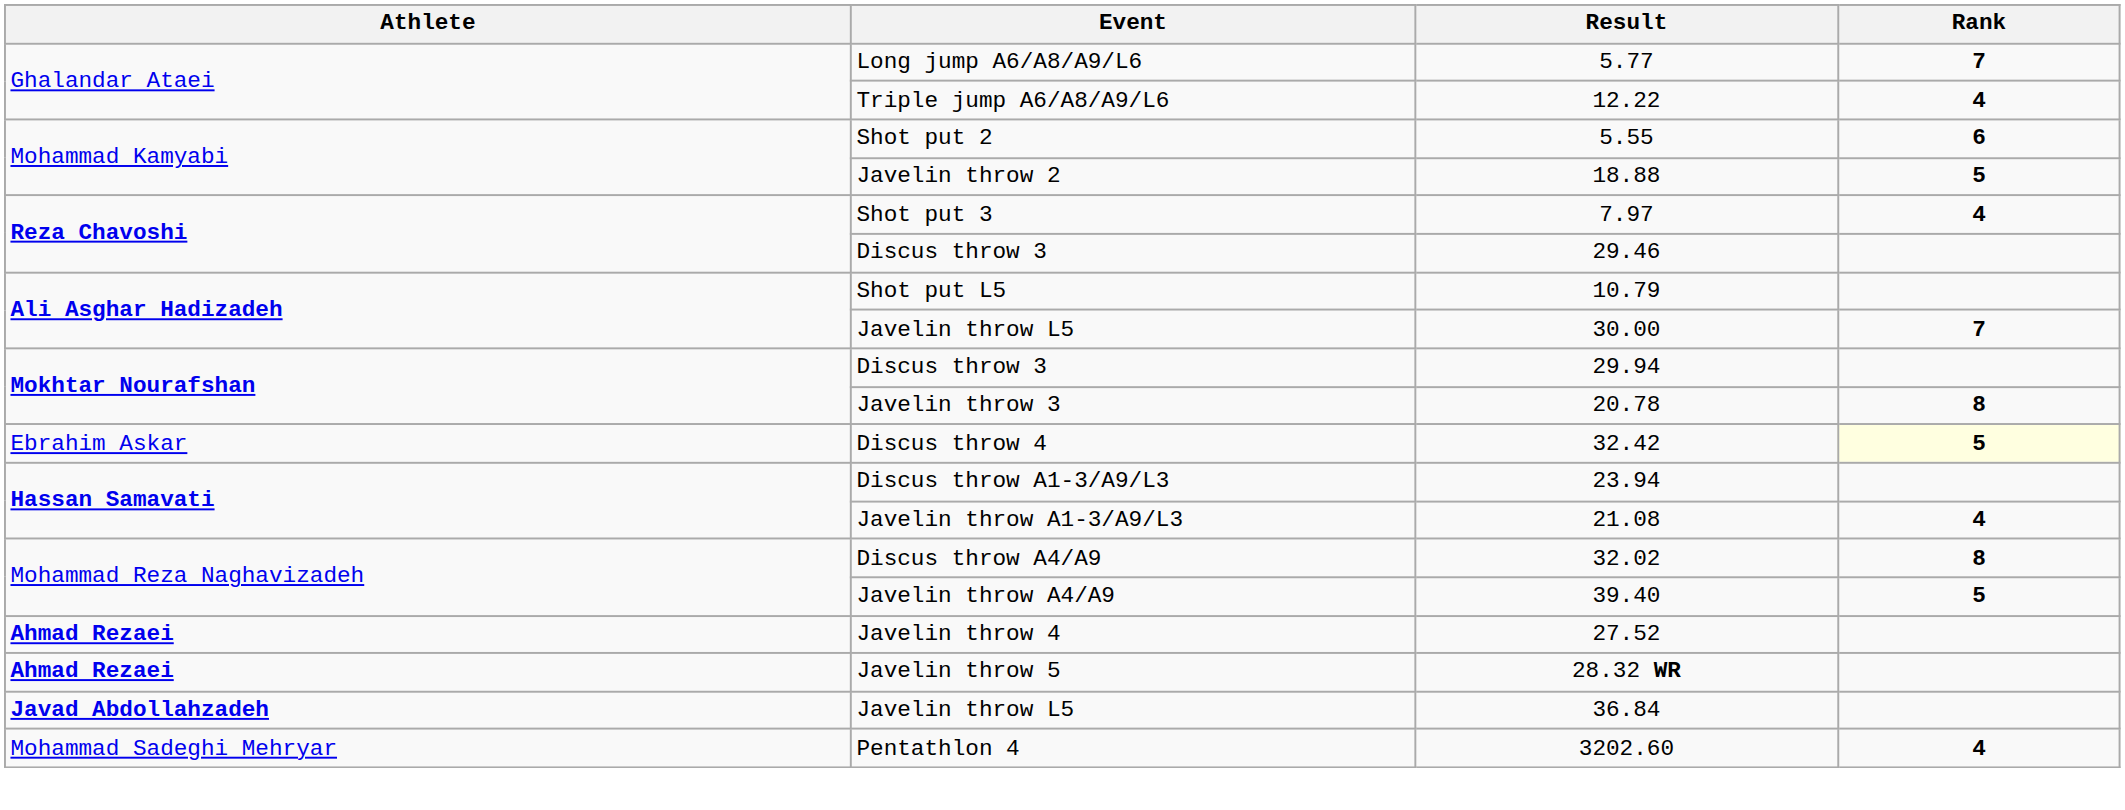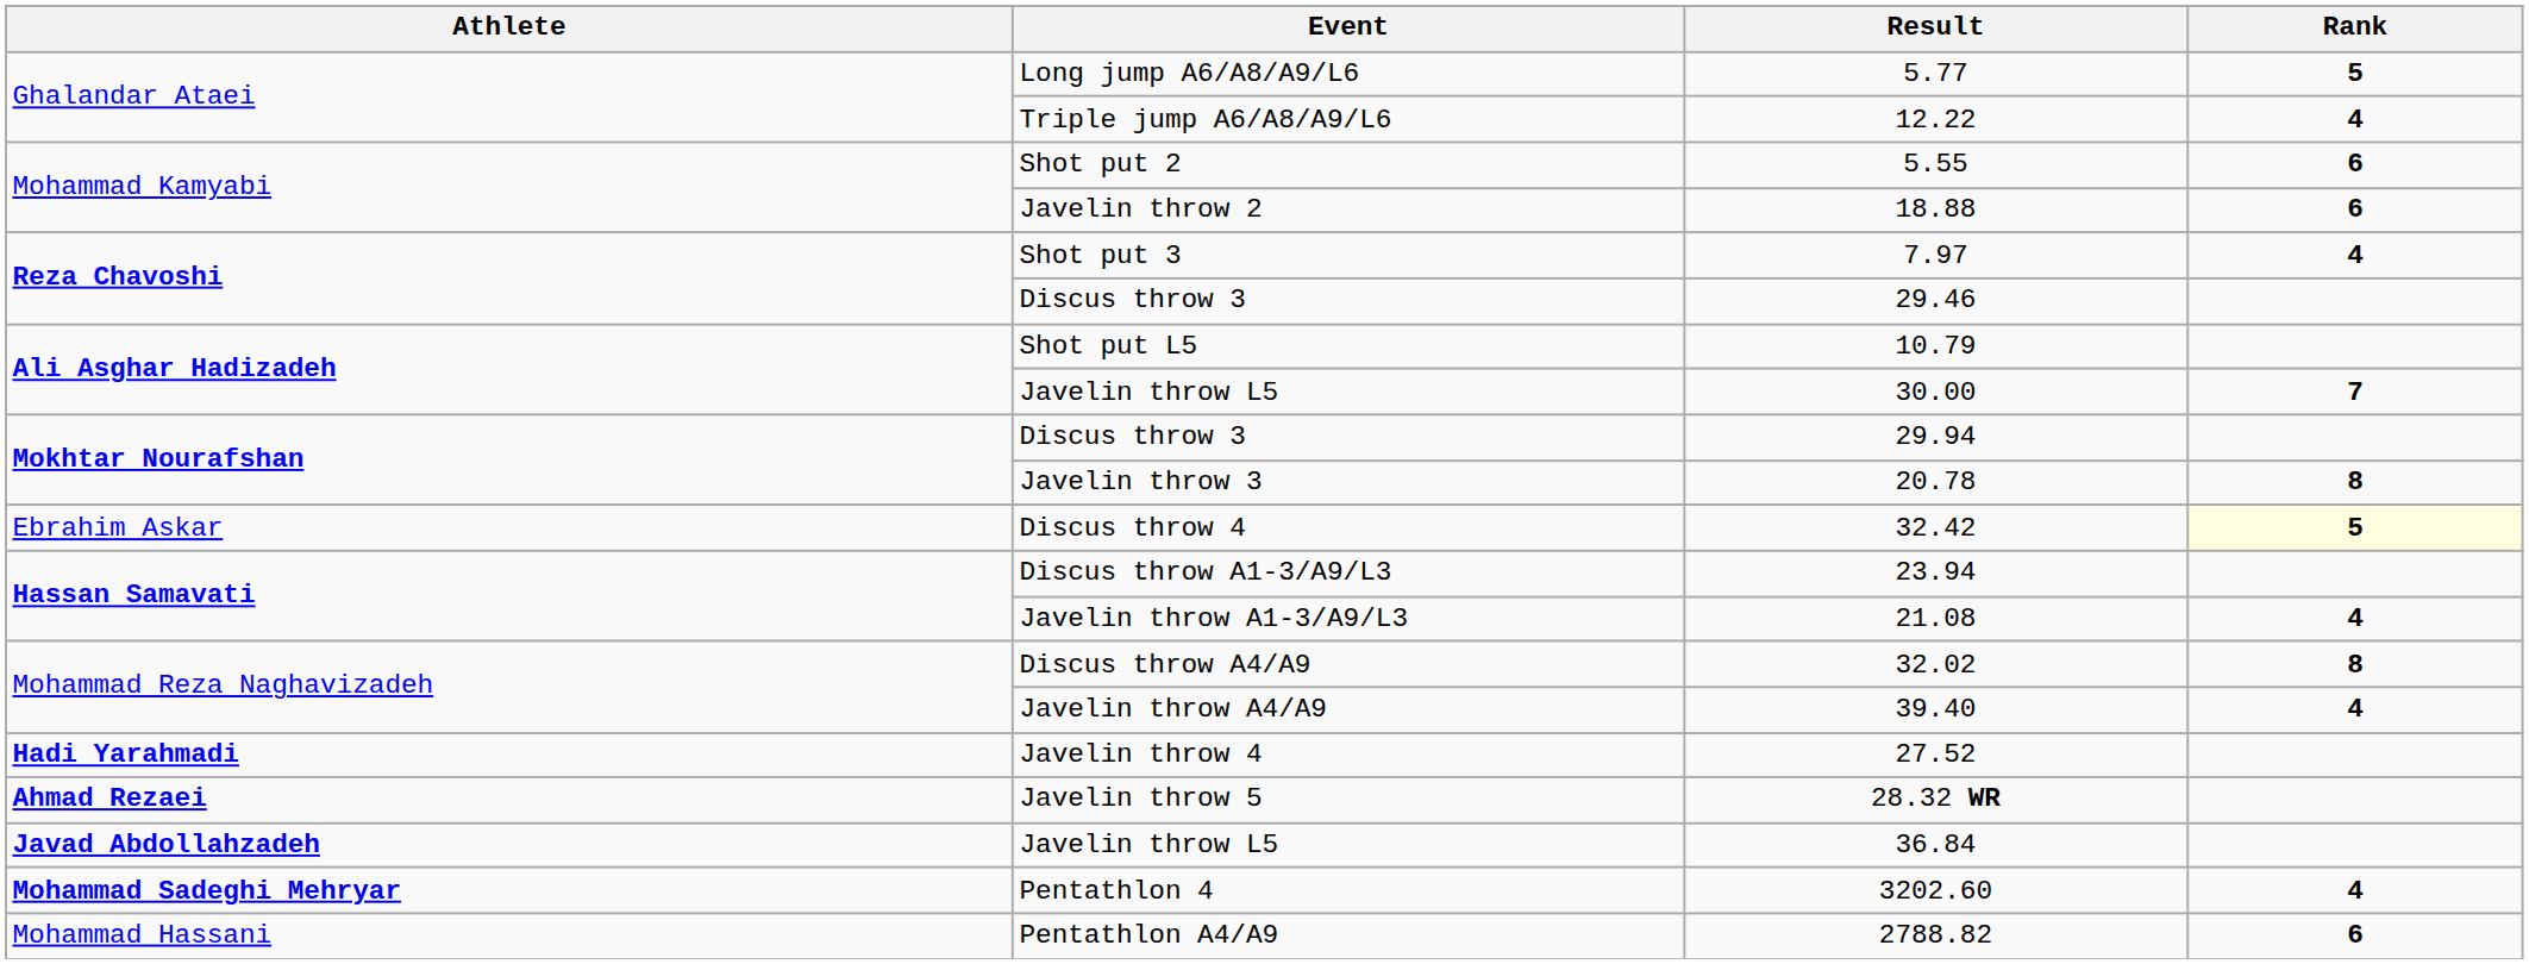Long jump A6/A8/A9/L6 | Rank: 7 -> 5
Javelin throw 2 | Rank: 5 -> 6
Javelin throw A4/A9 | Rank: 5 -> 4
Javelin throw 4 | Athlete: Ahmad Rezaei -> Hadi Yarahmadi
Pentathlon 4 | Athlete: normal -> bold
+ row: Mohammad Hassani | Pentathlon A4/A9 | 2788.82 | 6
